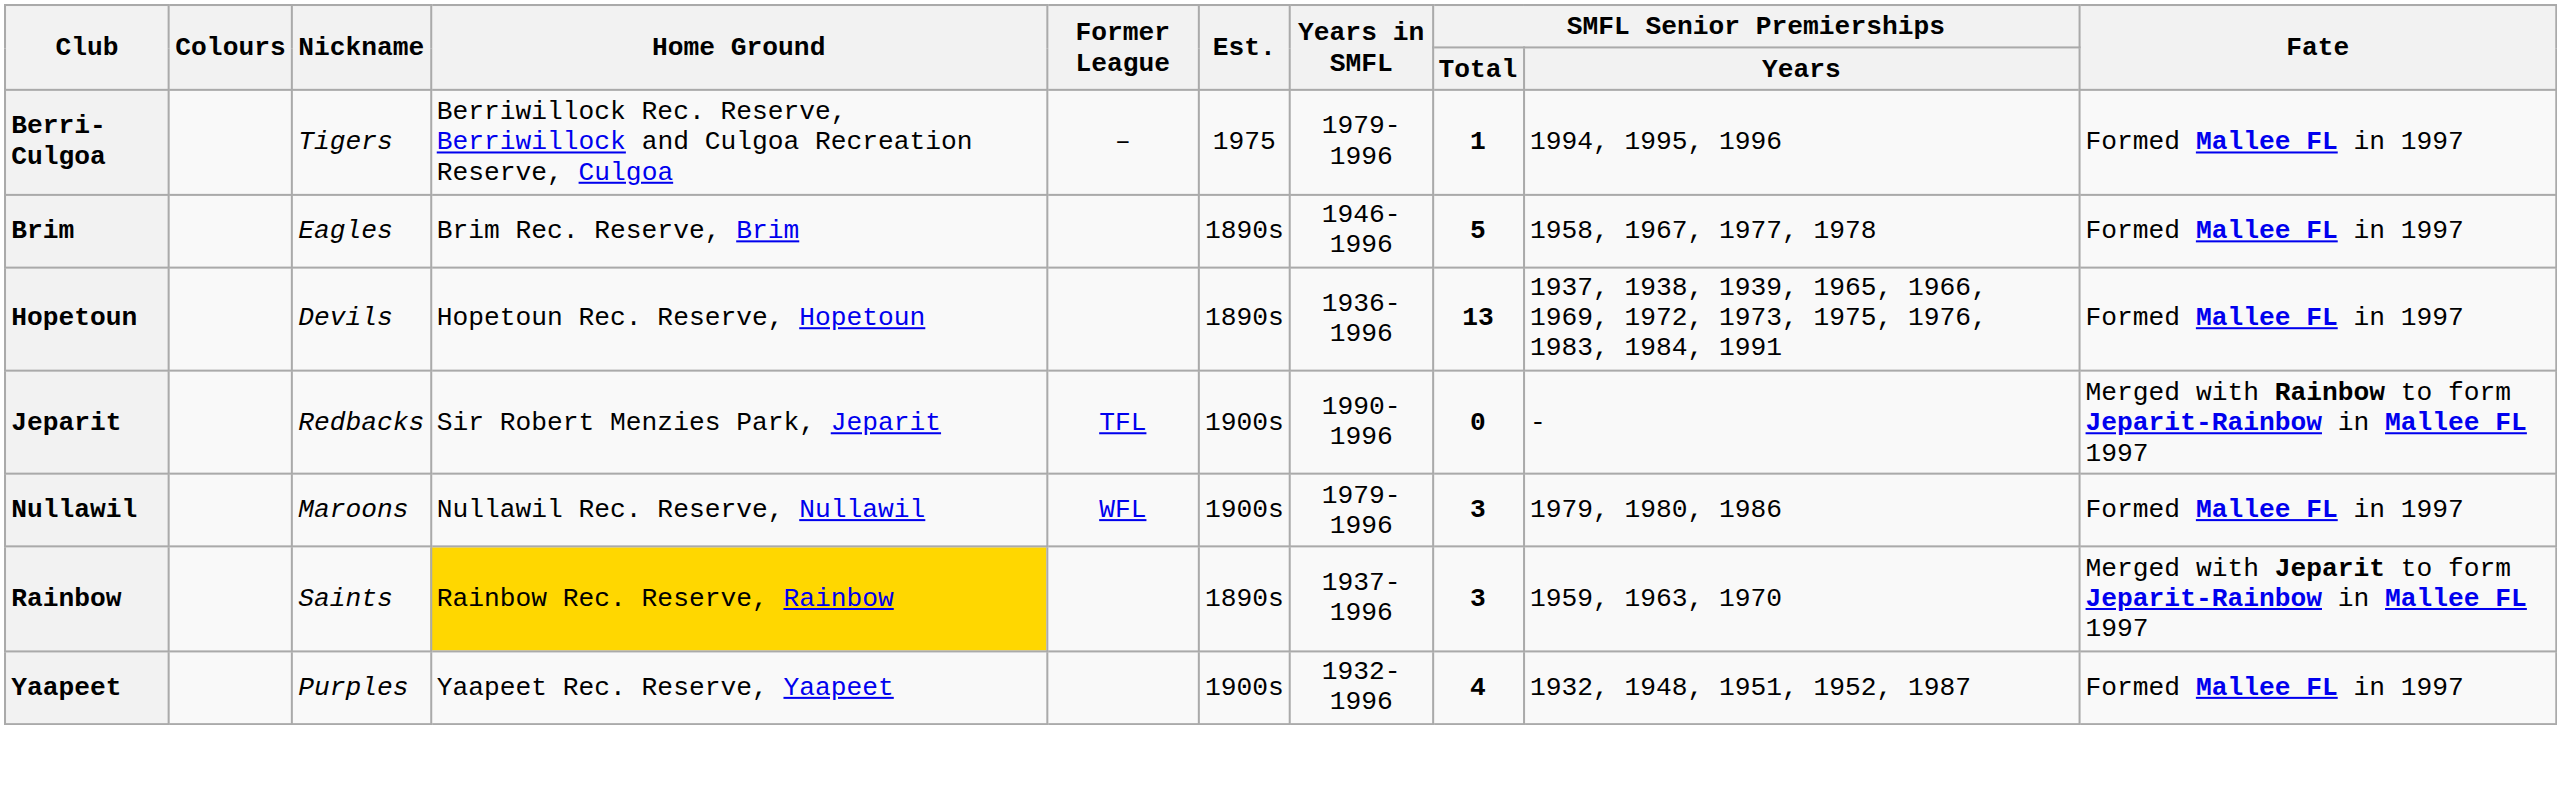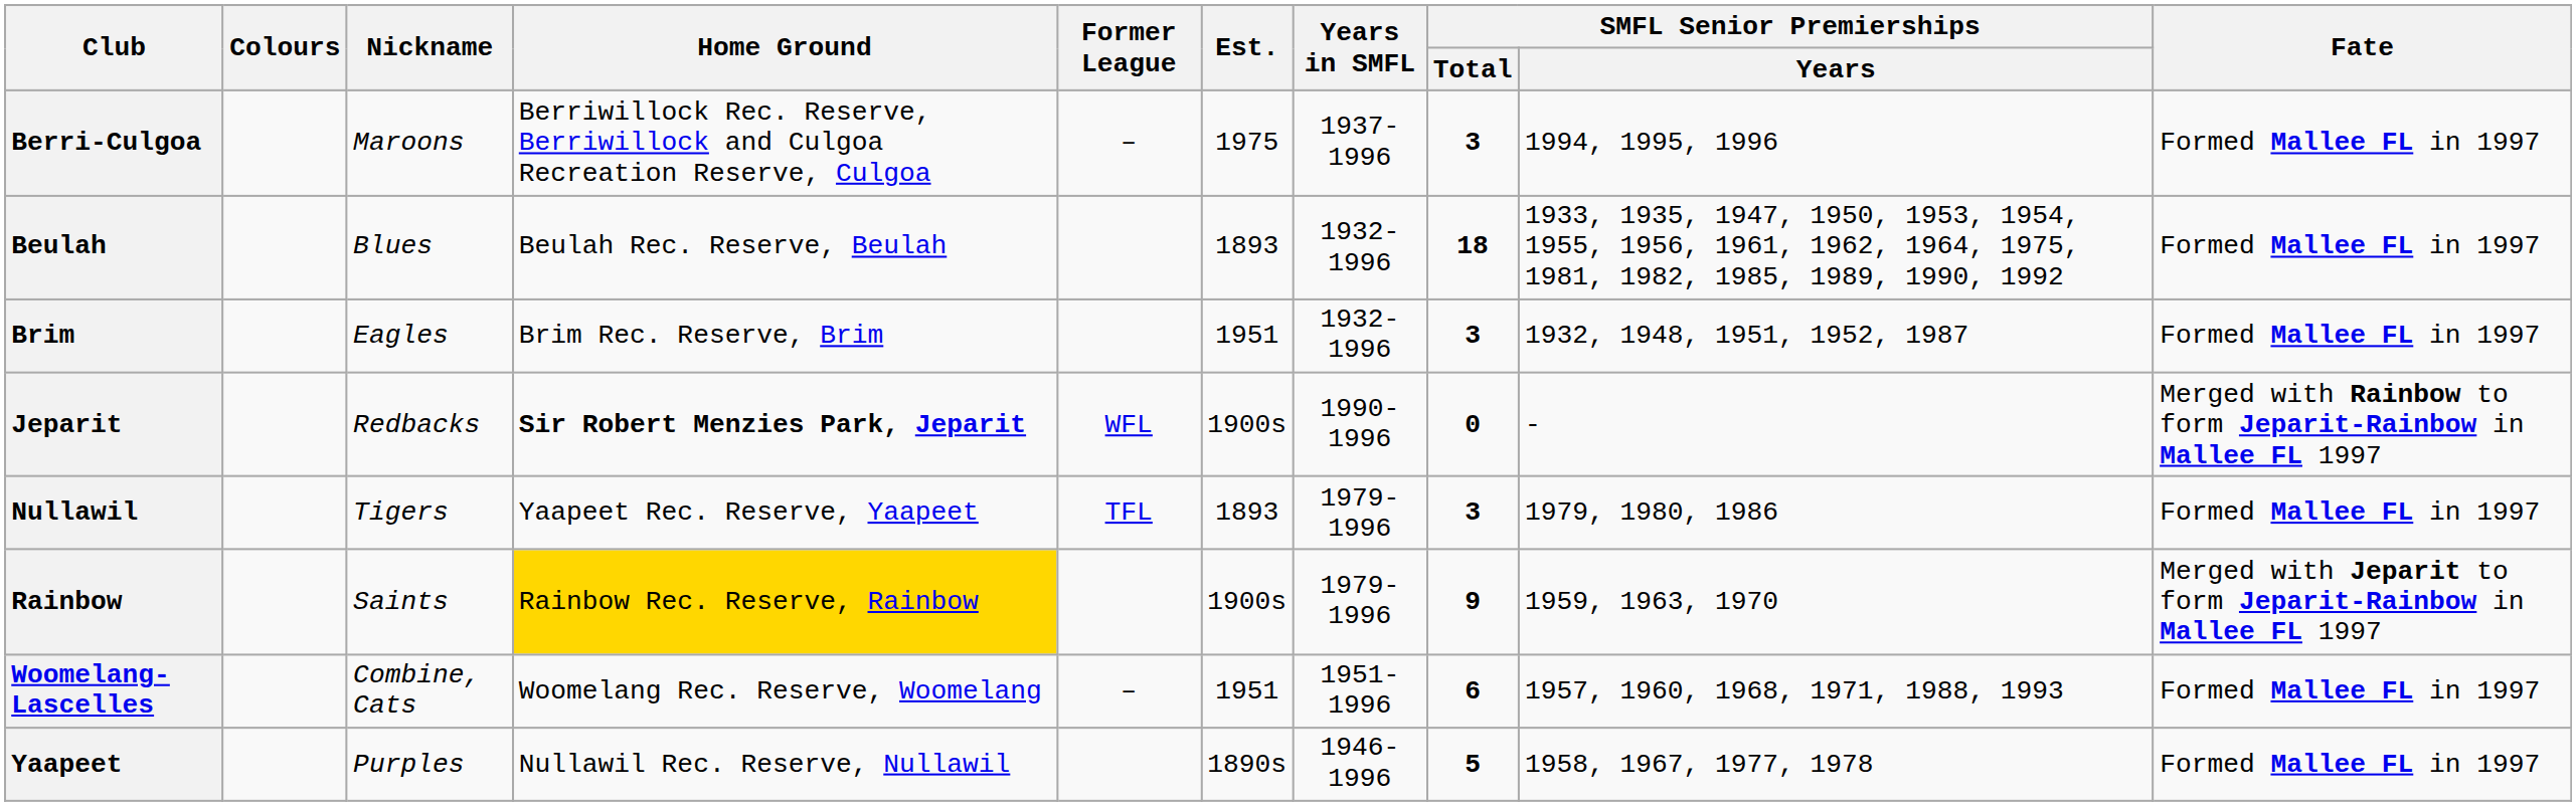Berri-Culgoa | Nickname: Tigers -> Maroons
Berri-Culgoa | Years in SMFL: 1979-1996 -> 1937-1996
Berri-Culgoa | SMFL Senior Premierships / Total: 1 -> 3
+ row: Beulah | Blues | Beulah Rec. Reserve, Beulah | 1893 | 1932-1996 | 18 | 1933, 1935, 1947, 1950, 1953, 1954, 1955, 1956, 1961, 1962, 1964, 1975, 1981, 1982, 1985, 1989, 1990, 1992 | Formed Mallee FL in 1997
Brim | Est.: 1890s -> 1951
Brim | Years in SMFL: 1946-1996 -> 1932-1996
Brim | SMFL Senior Premierships / Total: 5 -> 3
Brim | SMFL Senior Premierships / Years: 1958, 1967, 1977, 1978 -> 1932, 1948, 1951, 1952, 1987
- row: Hopetoun | Devils | Hopetoun Rec. Reserve, Hopetoun | 1890s | 1936-1996 | 13 | 1937, 1938, 1939, 1965, 1966, 1969, 1972, 1973, 1975, 1976, 1983, 1984, 1991 | Formed Mallee FL in 1997
Jeparit | Home Ground: normal -> bold
Jeparit | Former League: TFL -> WFL
Nullawil | Nickname: Maroons -> Tigers
Nullawil | Home Ground: Nullawil Rec. Reserve, Nullawil -> Yaapeet Rec. Reserve, Yaapeet
Nullawil | Former League: WFL -> TFL
Nullawil | Est.: 1900s -> 1893
Rainbow | Est.: 1890s -> 1900s
Rainbow | Years in SMFL: 1937-1996 -> 1979-1996
Rainbow | SMFL Senior Premierships / Total: 3 -> 9
+ row: Woomelang-Lascelles | Combine, Cats | Woomelang Rec. Reserve, Woomelang | – | 1951 | 1951-1996 | 6 | 1957, 1960, 1968, 1971, 1988, 1993 | Formed Mallee FL in 1997
Yaapeet | Home Ground: Yaapeet Rec. Reserve, Yaapeet -> Nullawil Rec. Reserve, Nullawil
Yaapeet | Est.: 1900s -> 1890s
Yaapeet | Years in SMFL: 1932-1996 -> 1946-1996
Yaapeet | SMFL Senior Premierships / Total: 4 -> 5
Yaapeet | SMFL Senior Premierships / Years: 1932, 1948, 1951, 1952, 1987 -> 1958, 1967, 1977, 1978
